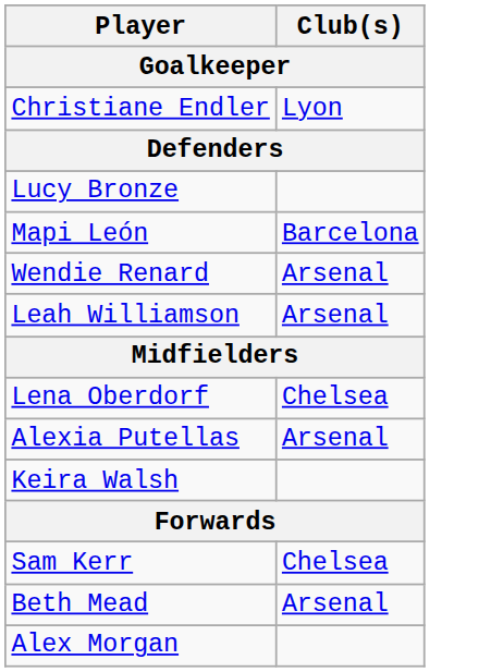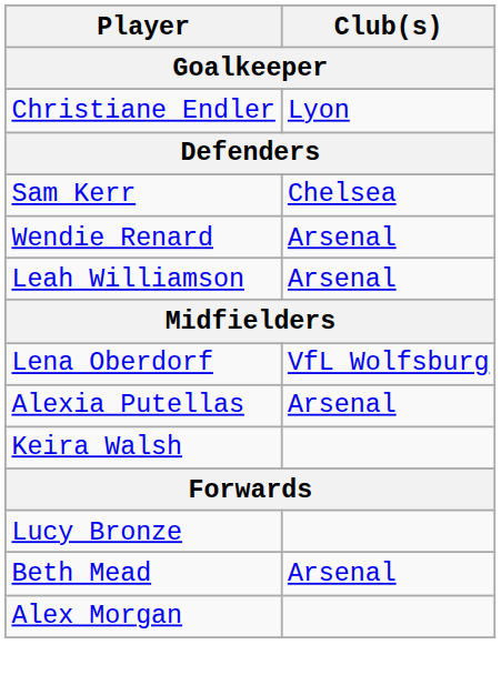rows swapped: Lucy Bronze <-> Sam Kerr
- row: Mapi León | Barcelona
Lena Oberdorf | Club(s): Chelsea -> VfL Wolfsburg
